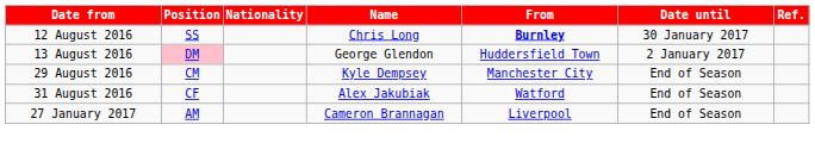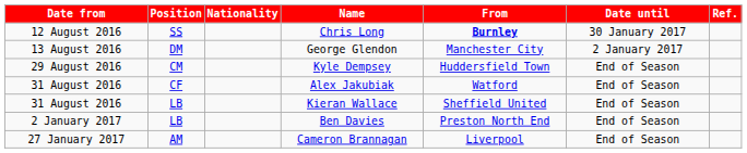George Glendon | Position: pink background -> no background
George Glendon | From: Huddersfield Town -> Manchester City
Kyle Dempsey | From: Manchester City -> Huddersfield Town
+ row: 31 August 2016 | LB | Kieran Wallace | Sheffield United | End of Season
+ row: 2 January 2017 | LB | Ben Davies | Preston North End | End of Season
